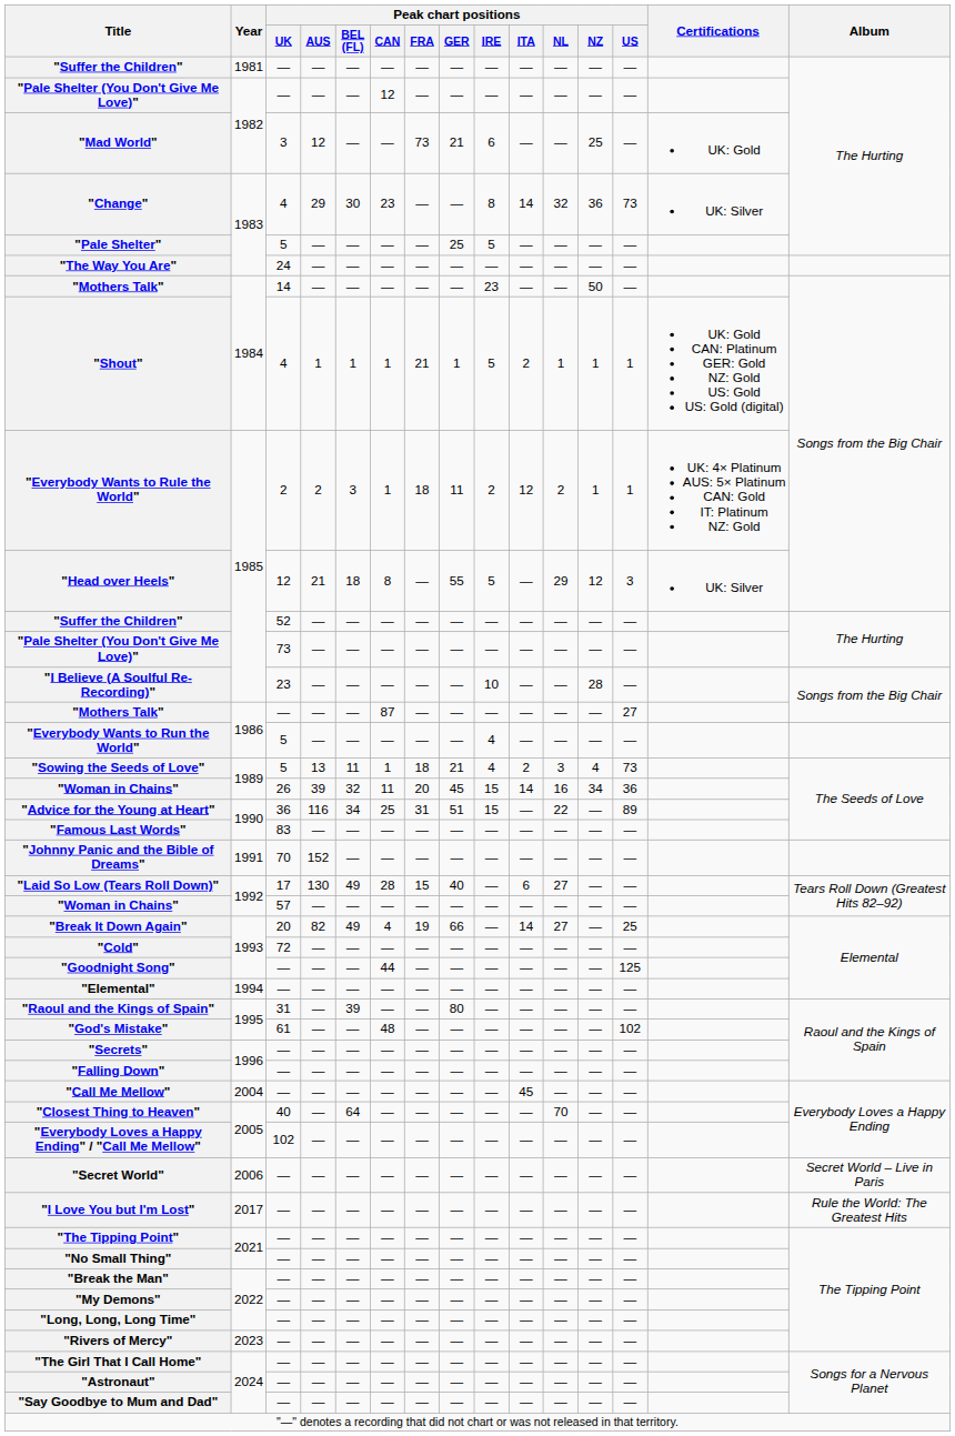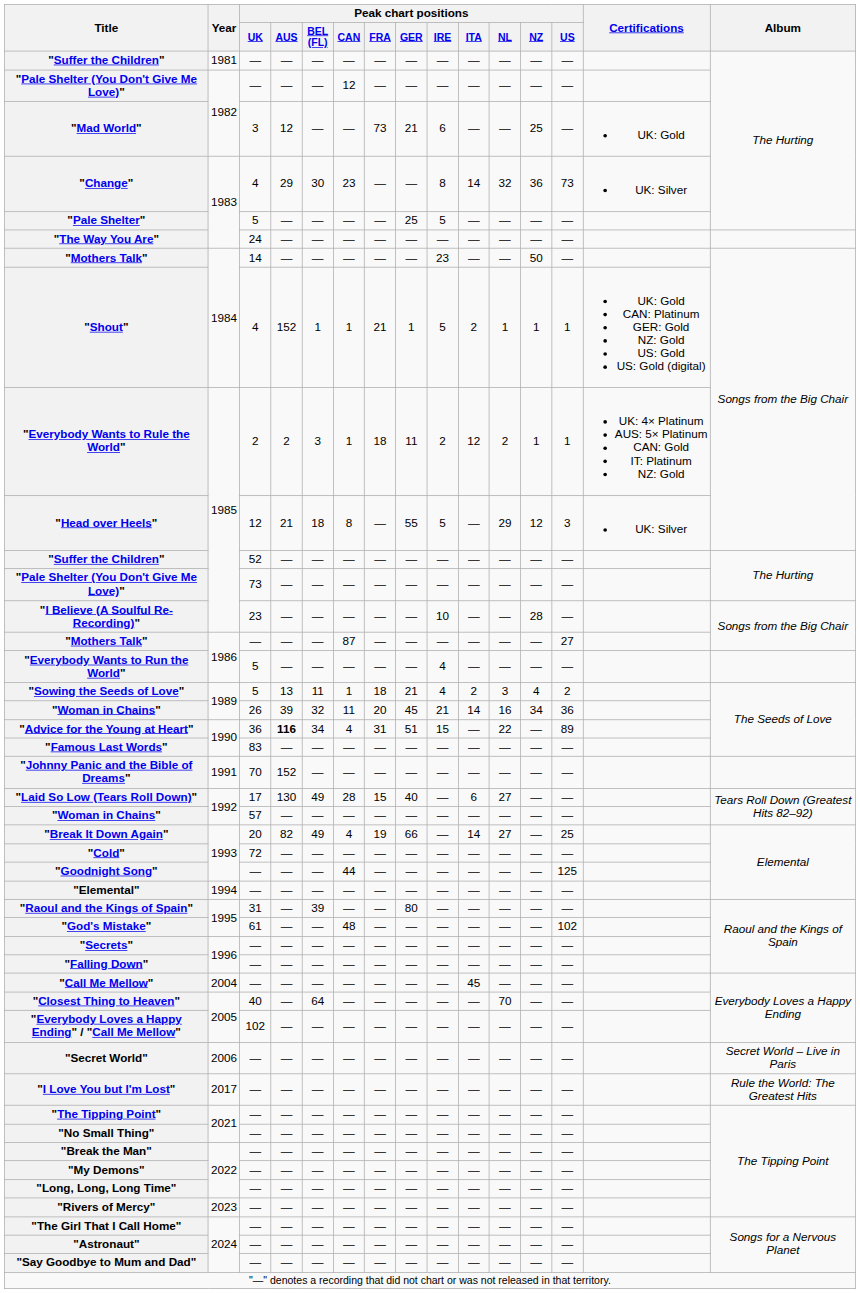"Shout" | Peak chart positions / AUS: 1 -> 152
"Sowing the Seeds of Love" | Peak chart positions / US: 73 -> 2
"Woman in Chains" / 26 | Peak chart positions / IRE: 15 -> 21
"Advice for the Young at Heart" | Peak chart positions / AUS: normal -> bold
"Advice for the Young at Heart" | Peak chart positions / CAN: 25 -> 4
